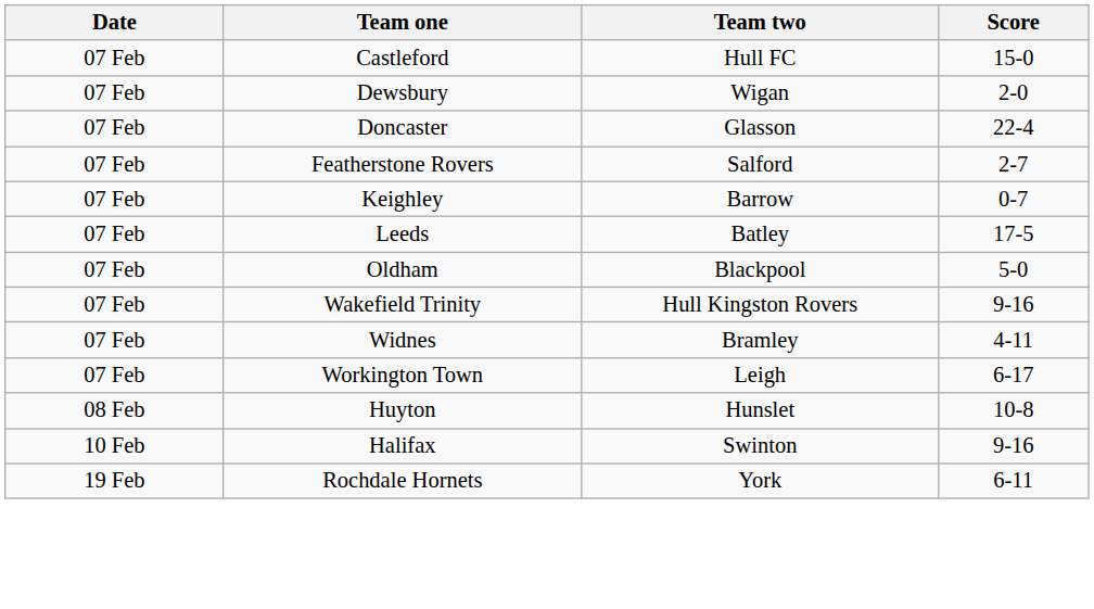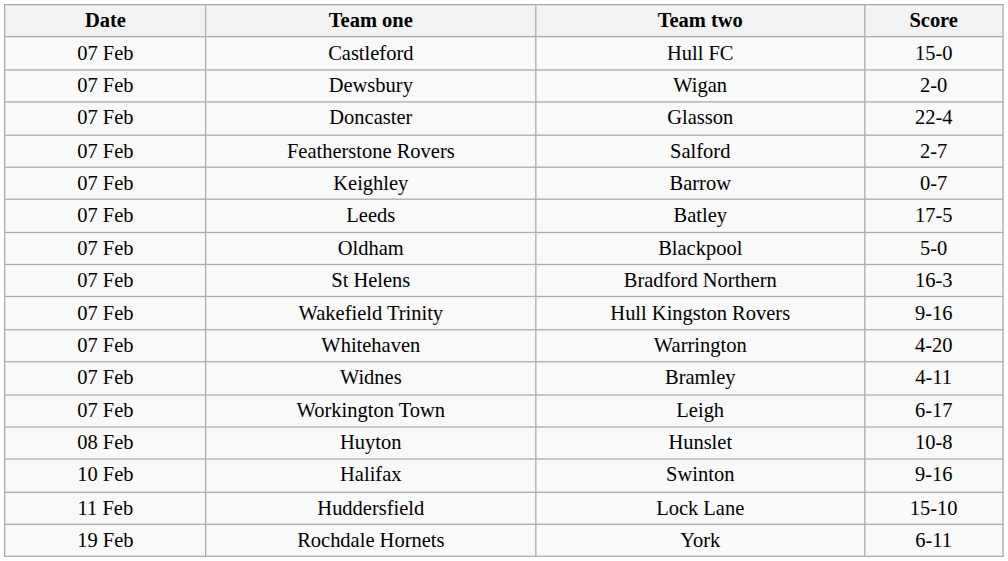+ row: 07 Feb | St Helens | Bradford Northern | 16-3
+ row: 07 Feb | Whitehaven | Warrington | 4-20
+ row: 11 Feb | Huddersfield | Lock Lane | 15-10
